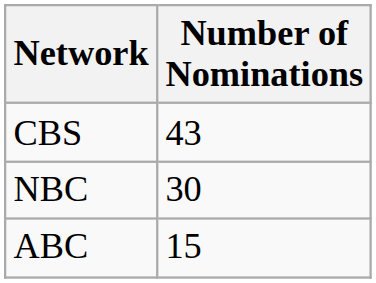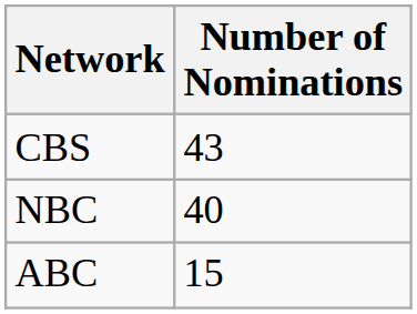NBC | Number of Nominations: 30 -> 40
